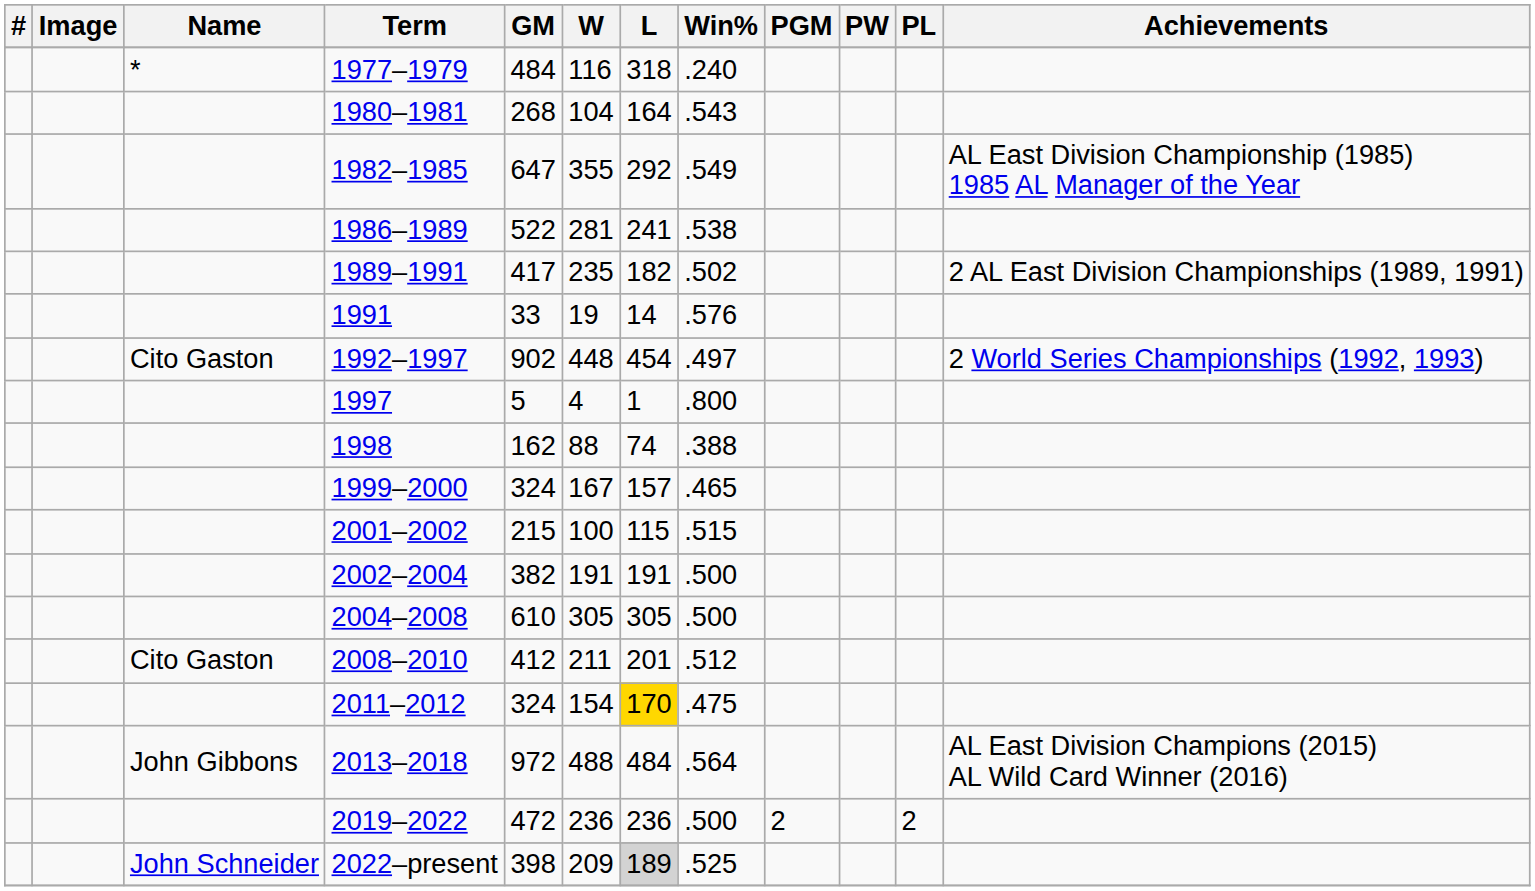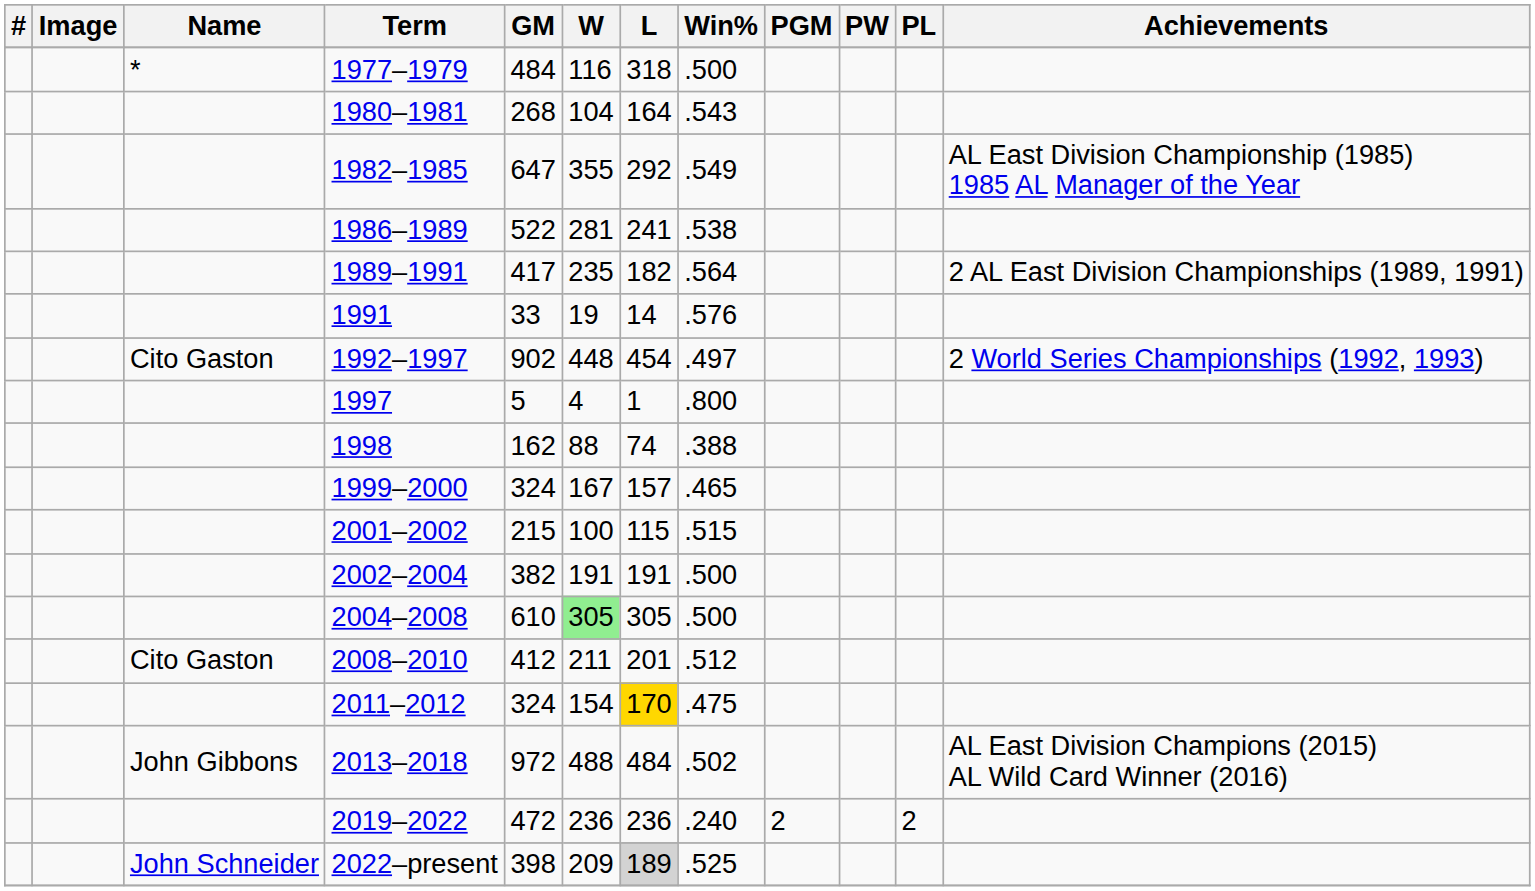1977–1979 | Win%: .240 -> .500
1989–1991 | Win%: .502 -> .564
2004–2008 | W: no background -> lightgreen background
2013–2018 | Win%: .564 -> .502
2019–2022 | Win%: .500 -> .240
